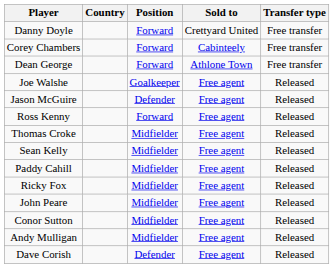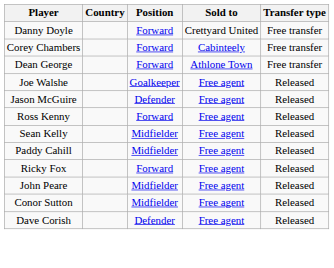- row: Thomas Croke | Midfielder | Free agent | Released
Ricky Fox | Position: Midfielder -> Forward
- row: Andy Mulligan | Midfielder | Free agent | Released
